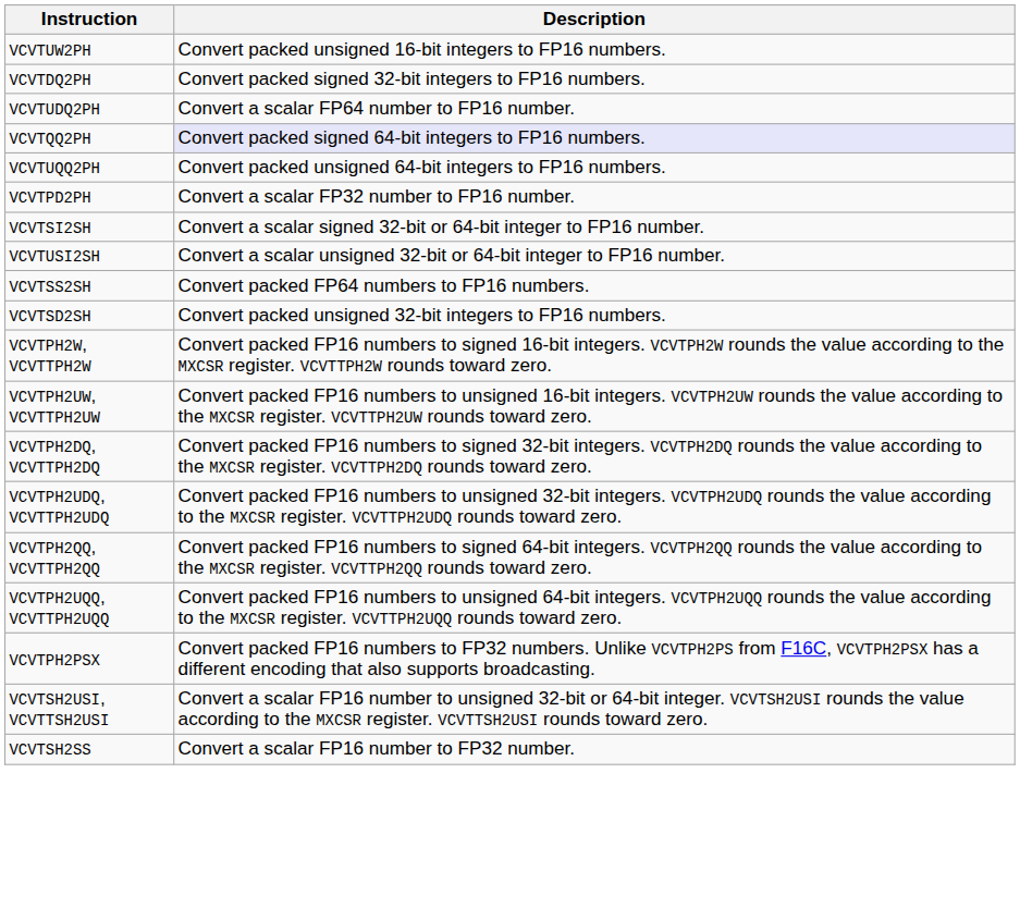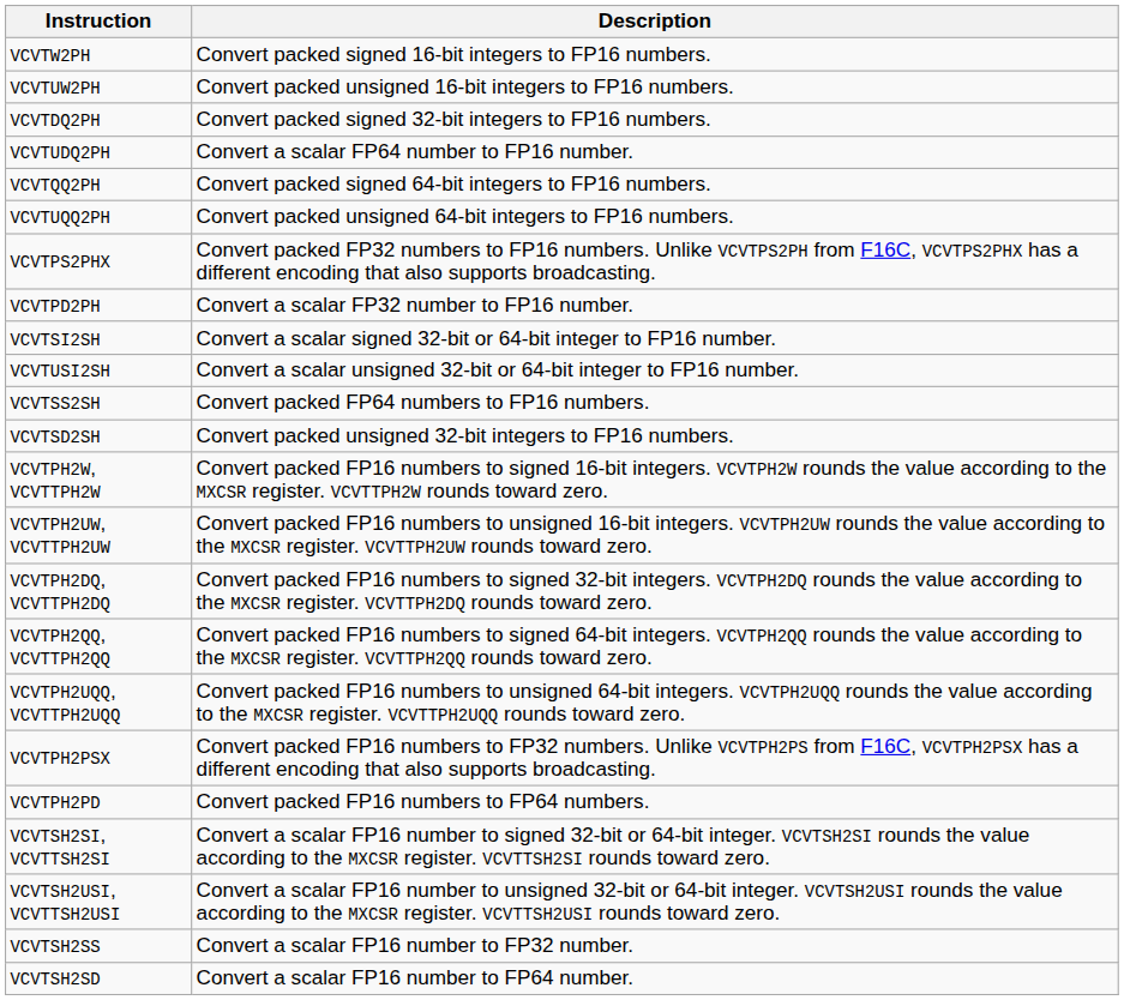+ row: VCVTW2PH | Convert packed signed 16-bit integers to FP16 numbers.
VCVTQQ2PH | Description: lavender background -> no background
+ row: VCVTPS2PHX | Convert packed FP32 numbers to FP16 numbers. Unlike VCVTPS2PH from F16C, VCVTPS2PHX has a different encoding that also supports broadcasting.
- row: VCVTPH2UDQ, VCVTTPH2UDQ | Convert packed FP16 numbers to unsigned 32-bit integers. VCVTPH2UDQ rounds the value according to the MXCSR register. VCVTTPH2UDQ rounds toward zero.
+ row: VCVTPH2PD | Convert packed FP16 numbers to FP64 numbers.
+ row: VCVTSH2SI, VCVTTSH2SI | Convert a scalar FP16 number to signed 32-bit or 64-bit integer. VCVTSH2SI rounds the value according to the MXCSR register. VCVTTSH2SI rounds toward zero.
+ row: VCVTSH2SD | Convert a scalar FP16 number to FP64 number.
